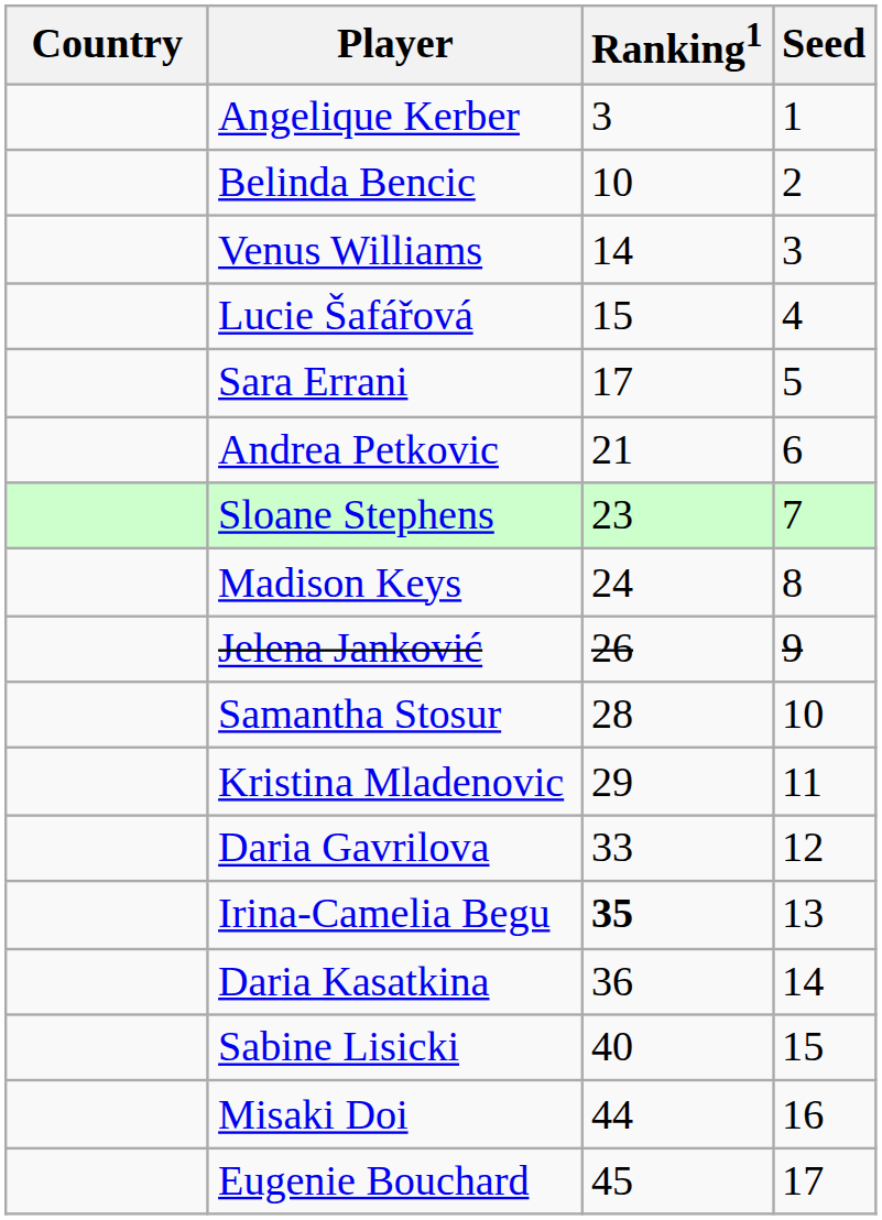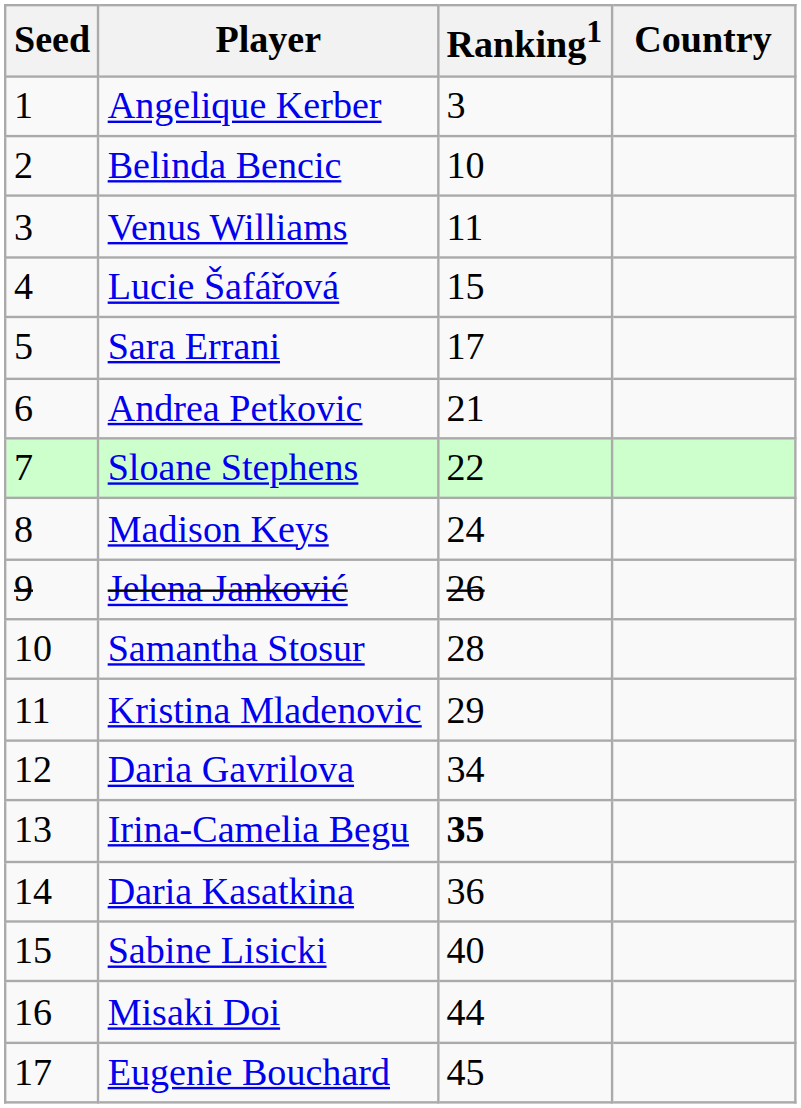columns swapped: Country <-> Seed
Venus Williams | Ranking1: 14 -> 11
Sloane Stephens | Ranking1: 23 -> 22
Daria Gavrilova | Ranking1: 33 -> 34
